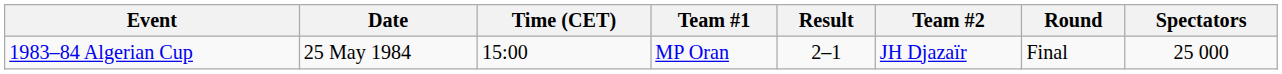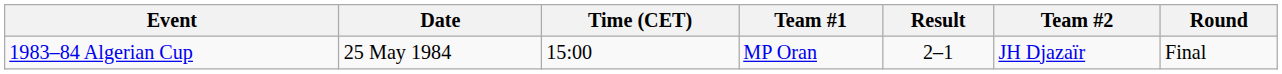- column: Spectators | 25 000
